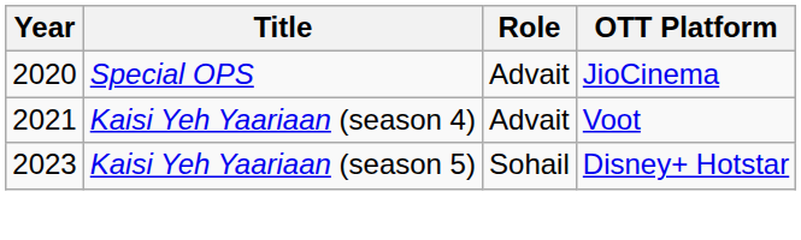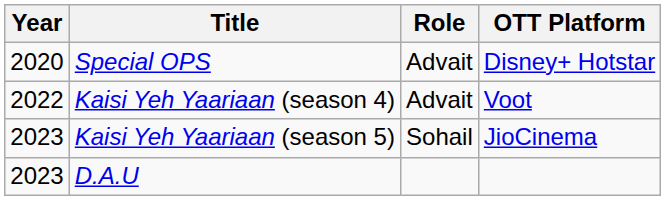Special OPS | OTT Platform: JioCinema -> Disney+ Hotstar
Kaisi Yeh Yaariaan (season 4) | Year: 2021 -> 2022
Kaisi Yeh Yaariaan (season 5) | OTT Platform: Disney+ Hotstar -> JioCinema
+ row: 2023 | D.A.U
